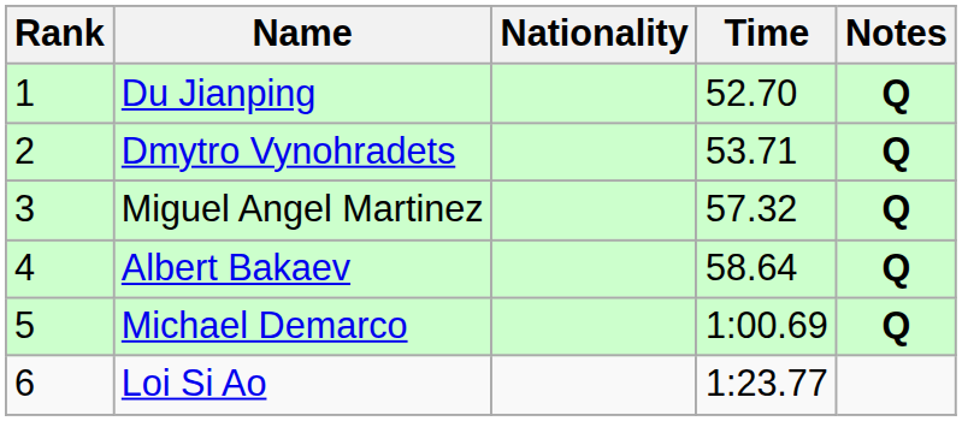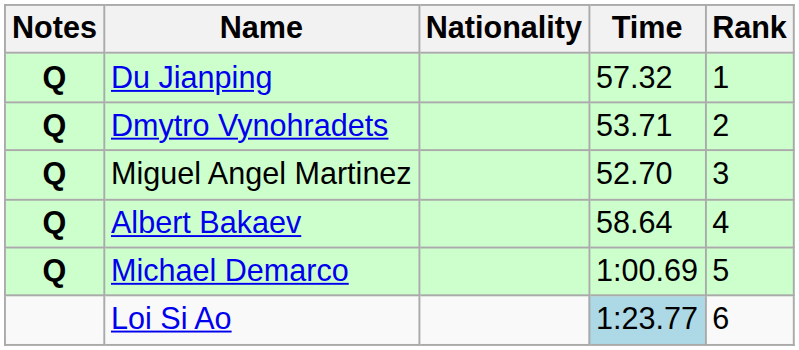columns swapped: Rank <-> Notes
Du Jianping | Time: 52.70 -> 57.32
Miguel Angel Martinez | Time: 57.32 -> 52.70
Loi Si Ao | Time: no background -> lightblue background
